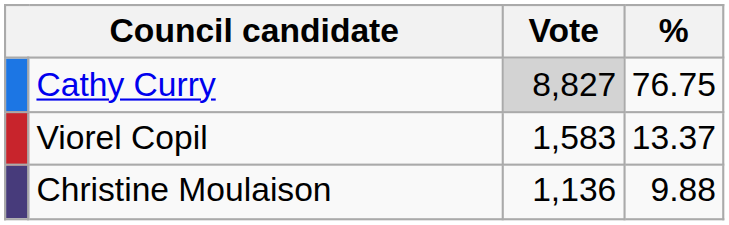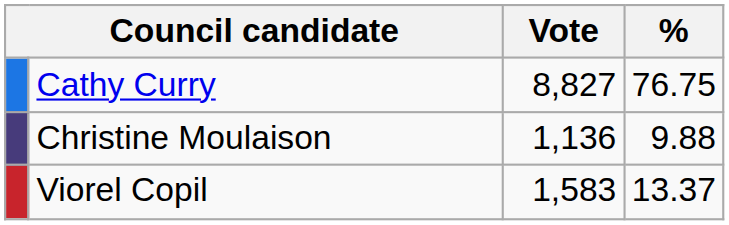Cathy Curry | Vote: lightgrey background -> no background
rows swapped: Viorel Copil <-> Christine Moulaison
